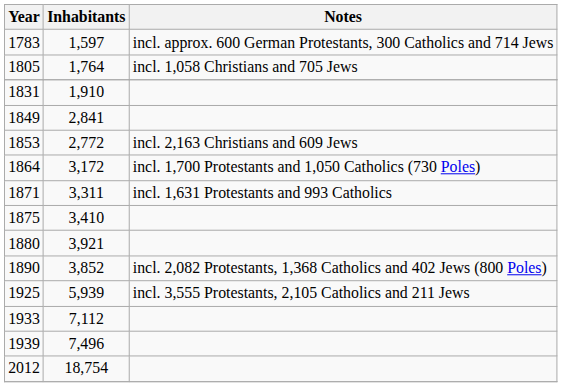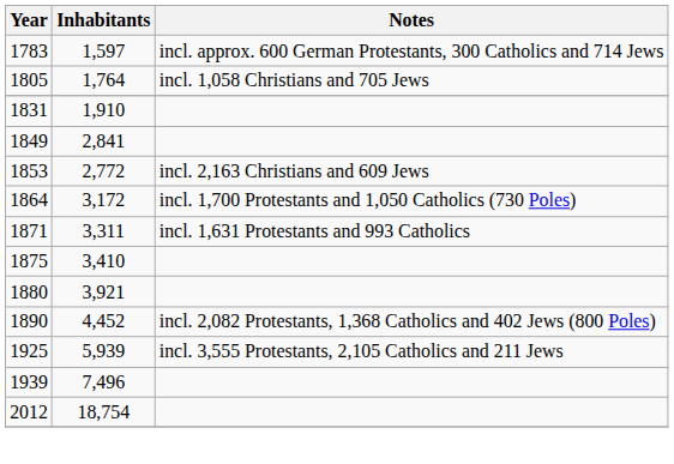1890 | Inhabitants: 3,852 -> 4,452
- row: 1933 | 7,112
